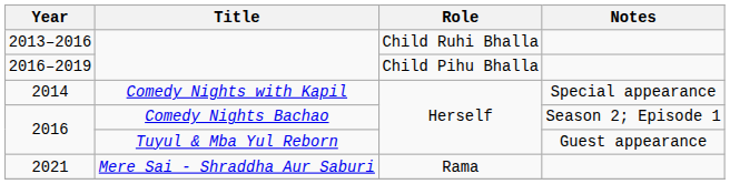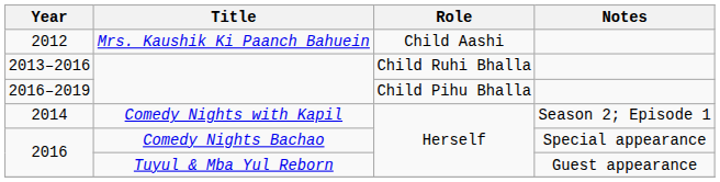+ row: 2012 | Mrs. Kaushik Ki Paanch Bahuein | Child Aashi
2014 | Notes: Special appearance -> Season 2; Episode 1
2016 / Comedy Nights Bachao | Notes: Season 2; Episode 1 -> Special appearance
- row: 2021 | Mere Sai - Shraddha Aur Saburi | Rama
